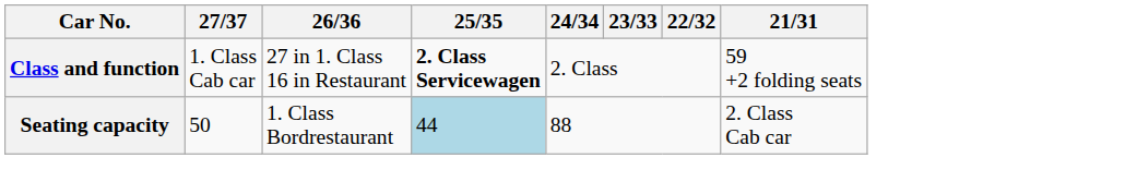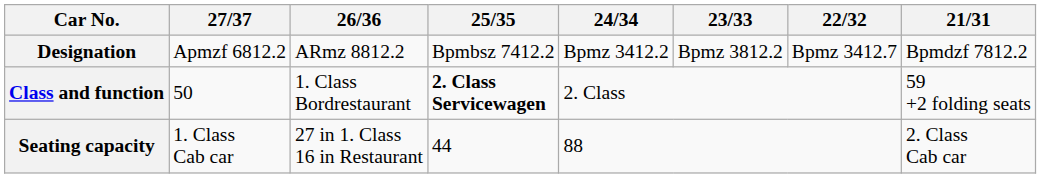+ row: Designation | Apmzf 6812.2 | ARmz 8812.2 | Bpmbsz 7412.2 | Bpmz 3412.2 | Bpmz 3812.2 | Bpmz 3412.7 | Bpmdzf 7812.2
Class and function | 27/37: 1. Class Cab car -> 50
Class and function | 26/36: 27 in 1. Class 16 in Restaurant -> 1. Class Bordrestaurant
Seating capacity | 27/37: 50 -> 1. Class Cab car
Seating capacity | 26/36: 1. Class Bordrestaurant -> 27 in 1. Class 16 in Restaurant
Seating capacity | 25/35: lightblue background -> no background
